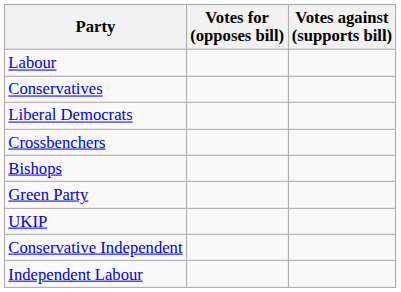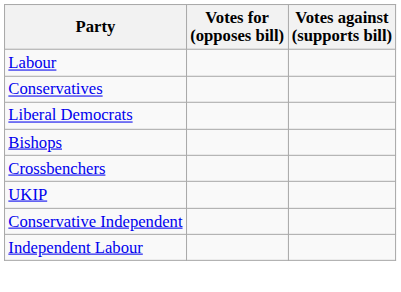rows swapped: Crossbenchers <-> Bishops
- row: Green Party
